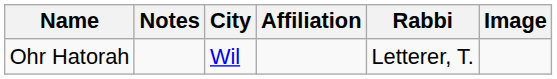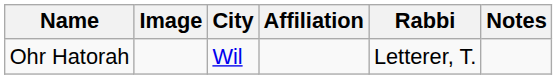columns swapped: Image <-> Notes
